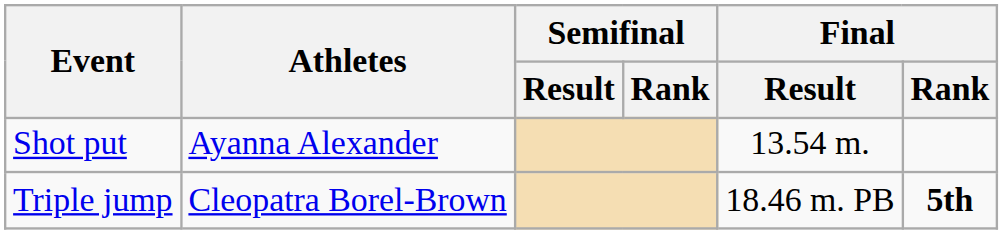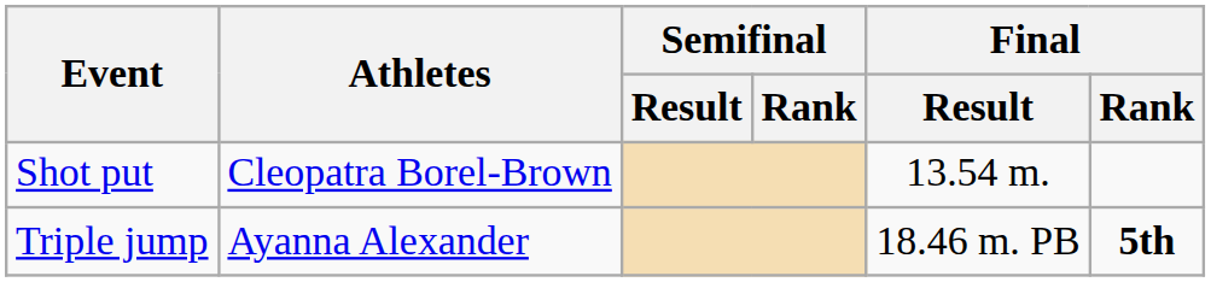Shot put | Athletes: Ayanna Alexander -> Cleopatra Borel-Brown
Triple jump | Athletes: Cleopatra Borel-Brown -> Ayanna Alexander
